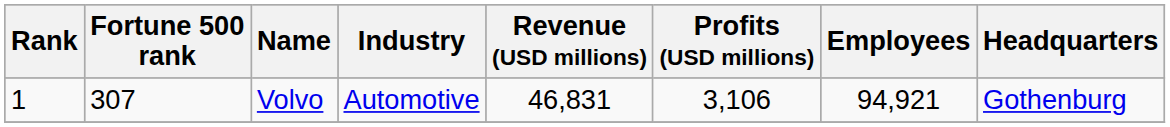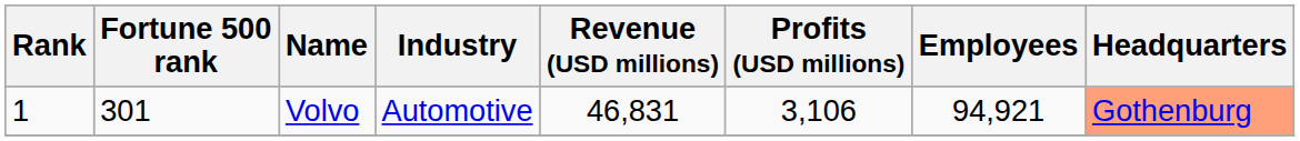Volvo | Fortune 500 rank: 307 -> 301
Volvo | Headquarters: no background -> lightsalmon background
